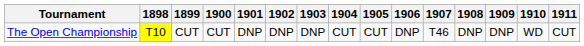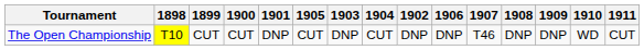columns swapped: 1902 <-> 1905
